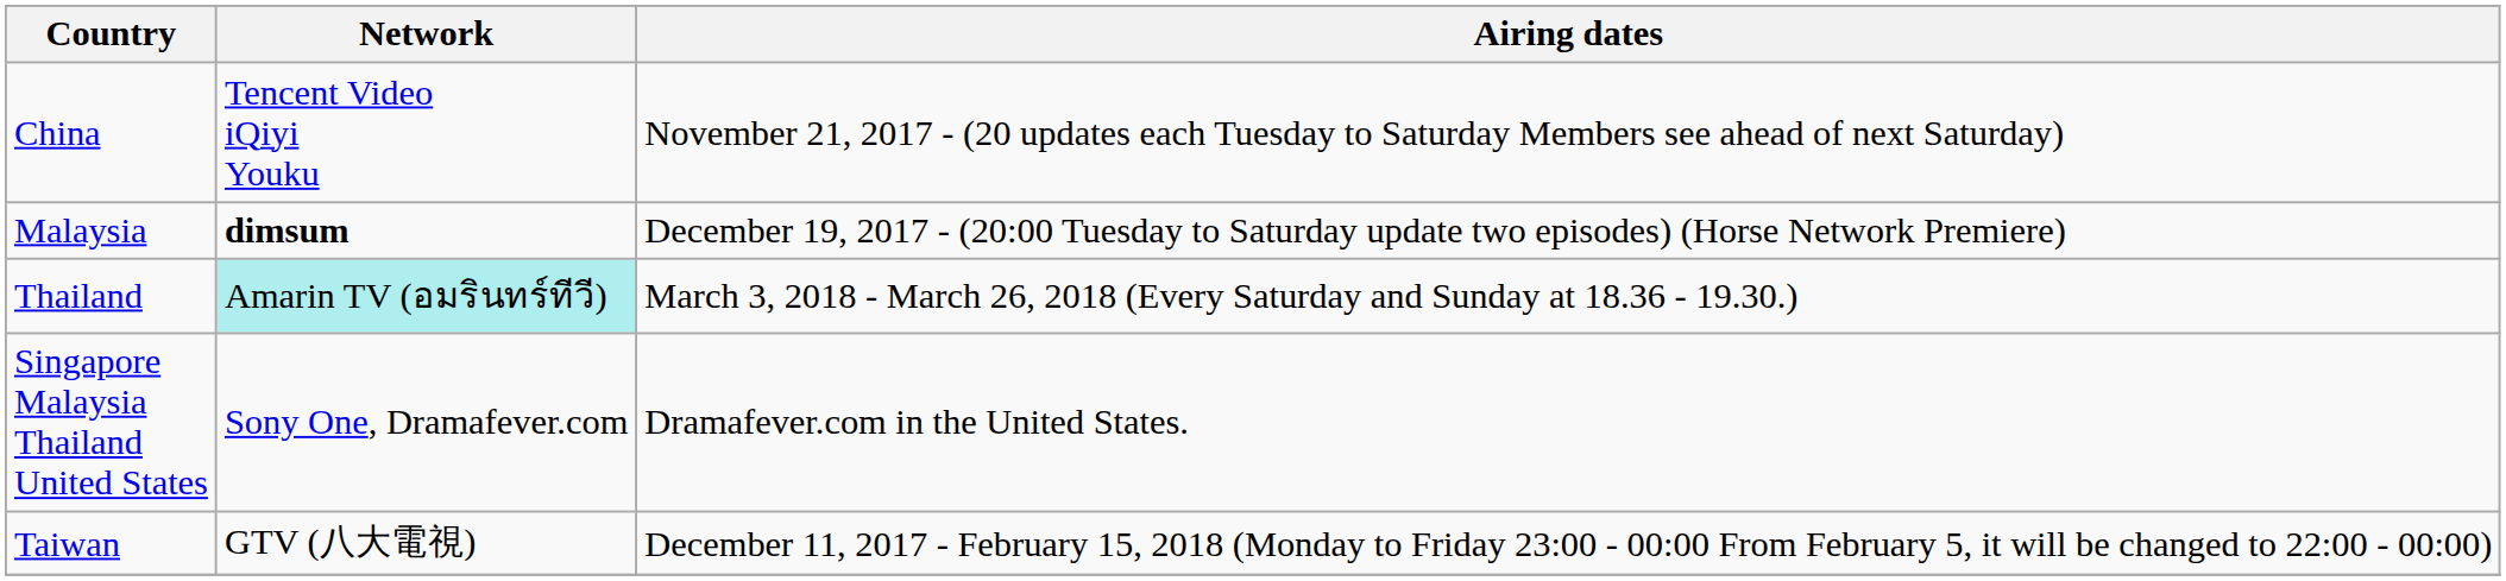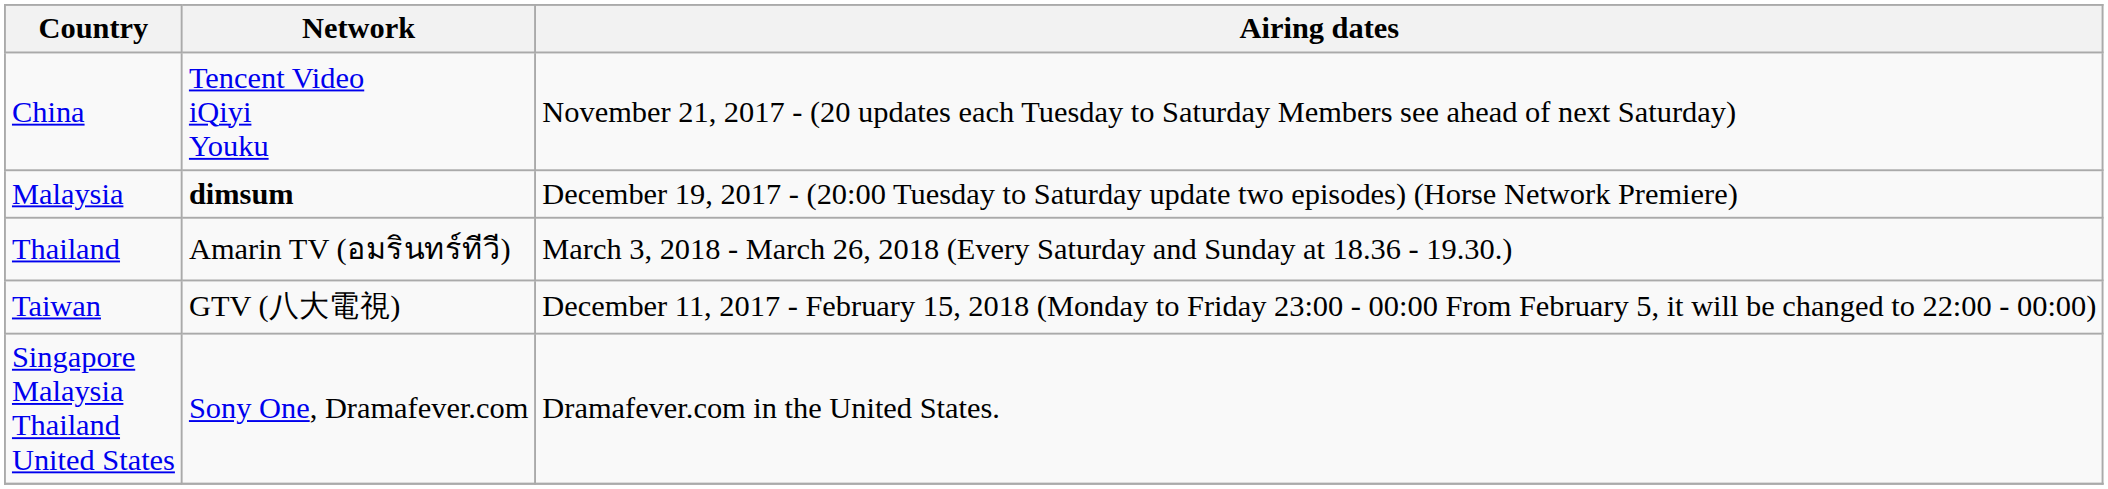Thailand | Network: paleturquoise background -> no background
rows swapped: Taiwan <-> Singapore Malaysia Thailand United States
